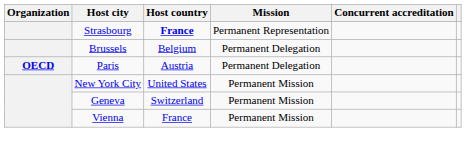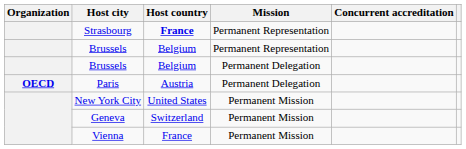+ row: Brussels | Belgium | Permanent Representation
